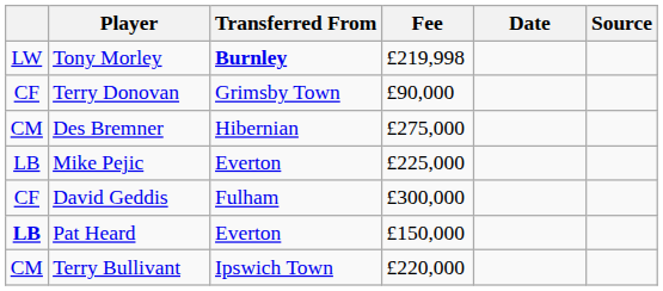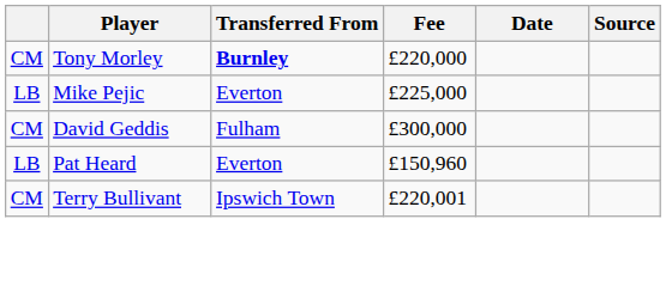Tony Morley | column 1: LW -> CM
Tony Morley | Fee: £219,998 -> £220,000
- row: CF | Terry Donovan | Grimsby Town | £90,000
- row: CM | Des Bremner | Hibernian | £275,000
David Geddis | column 1: CF -> CM
Pat Heard | column 1: bold -> normal
Pat Heard | Fee: £150,000 -> £150,960
Terry Bullivant | Fee: £220,000 -> £220,001
